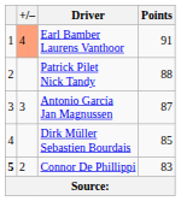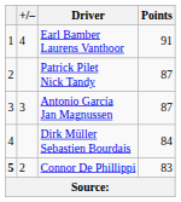Earl Bamber Laurens Vanthoor | +/–: lightsalmon background -> no background
Patrick Pilet Nick Tandy | Points: 88 -> 87
Dirk Müller Sebastien Bourdais | Points: 85 -> 84
